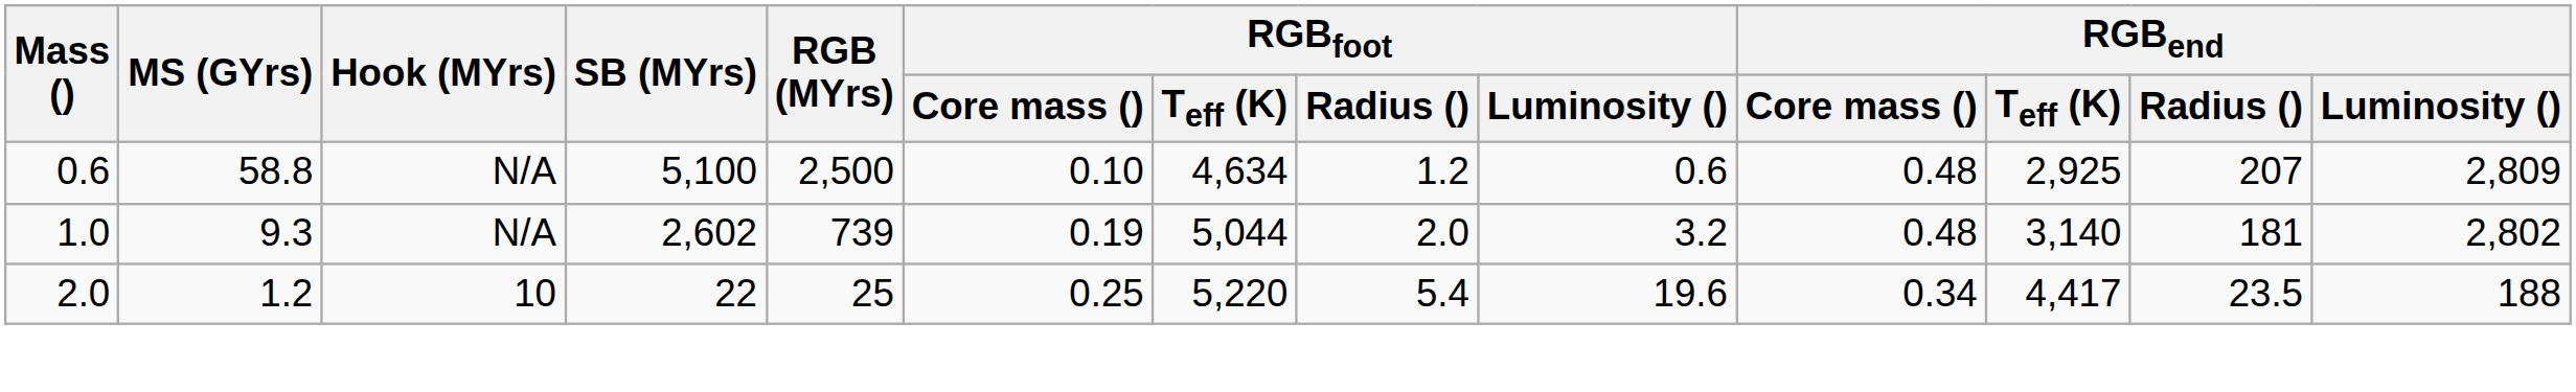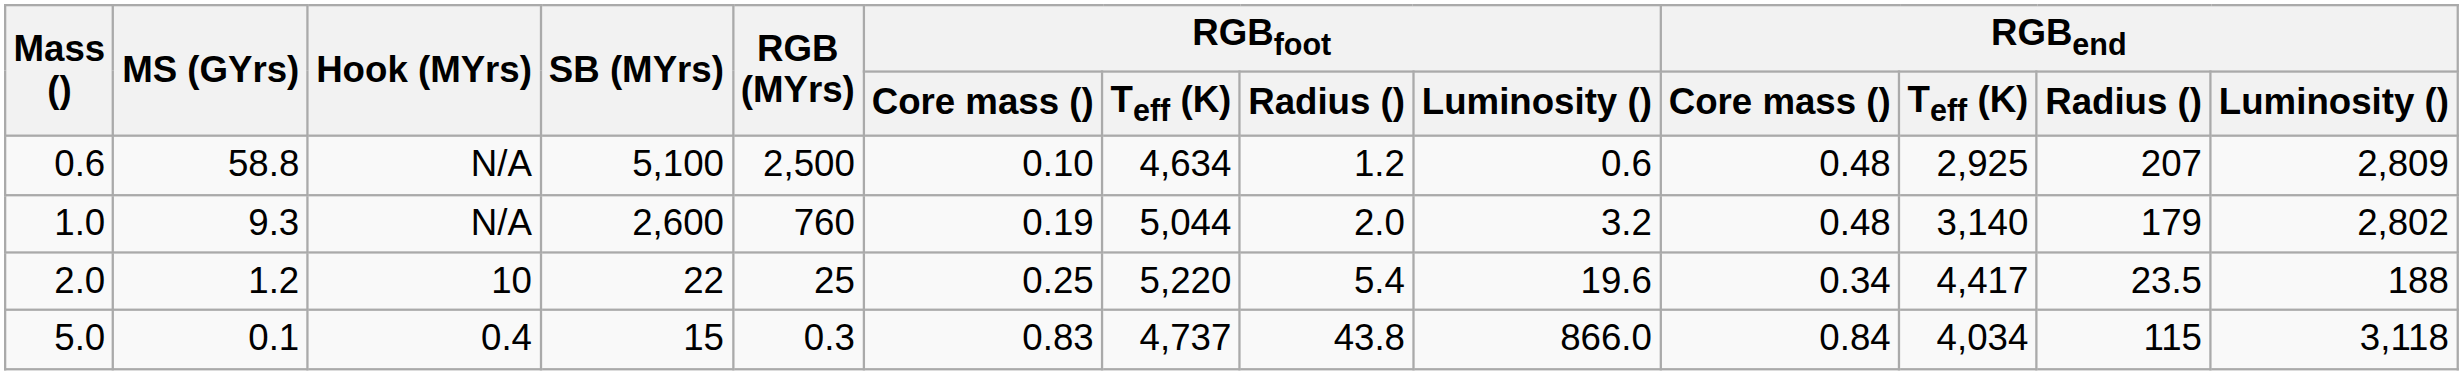1.0 | SB (MYrs): 2,602 -> 2,600
1.0 | RGB (MYrs): 739 -> 760
1.0 | RGBend / Radius (): 181 -> 179
+ row: 5.0 | 0.1 | 0.4 | 15 | 0.3 | 0.83 | 4,737 | 43.8 | 866.0 | 0.84 | 4,034 | 115 | 3,118
